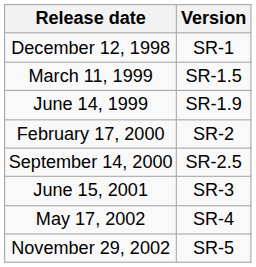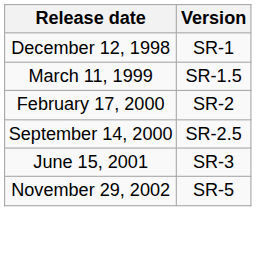- row: June 14, 1999 | SR-1.9
- row: May 17, 2002 | SR-4
